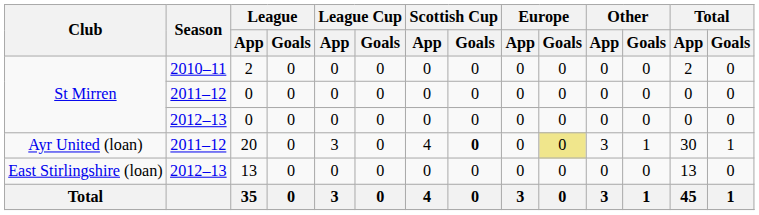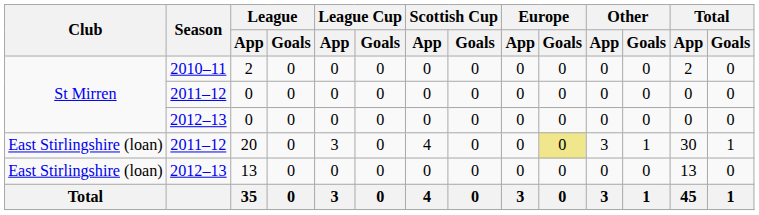20 | Club: Ayr United (loan) -> East Stirlingshire (loan)
20 | Scottish Cup / Goals: bold -> normal
